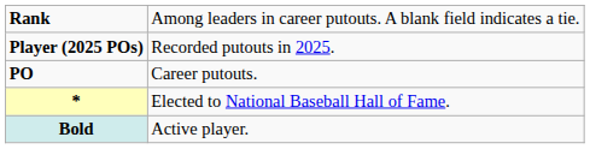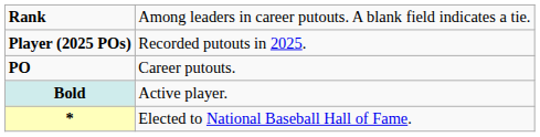rows swapped: * <-> Bold
